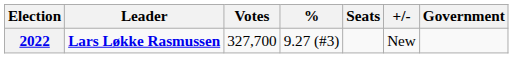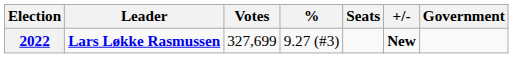2022 | Votes: 327,700 -> 327,699
2022 | +/-: normal -> bold
